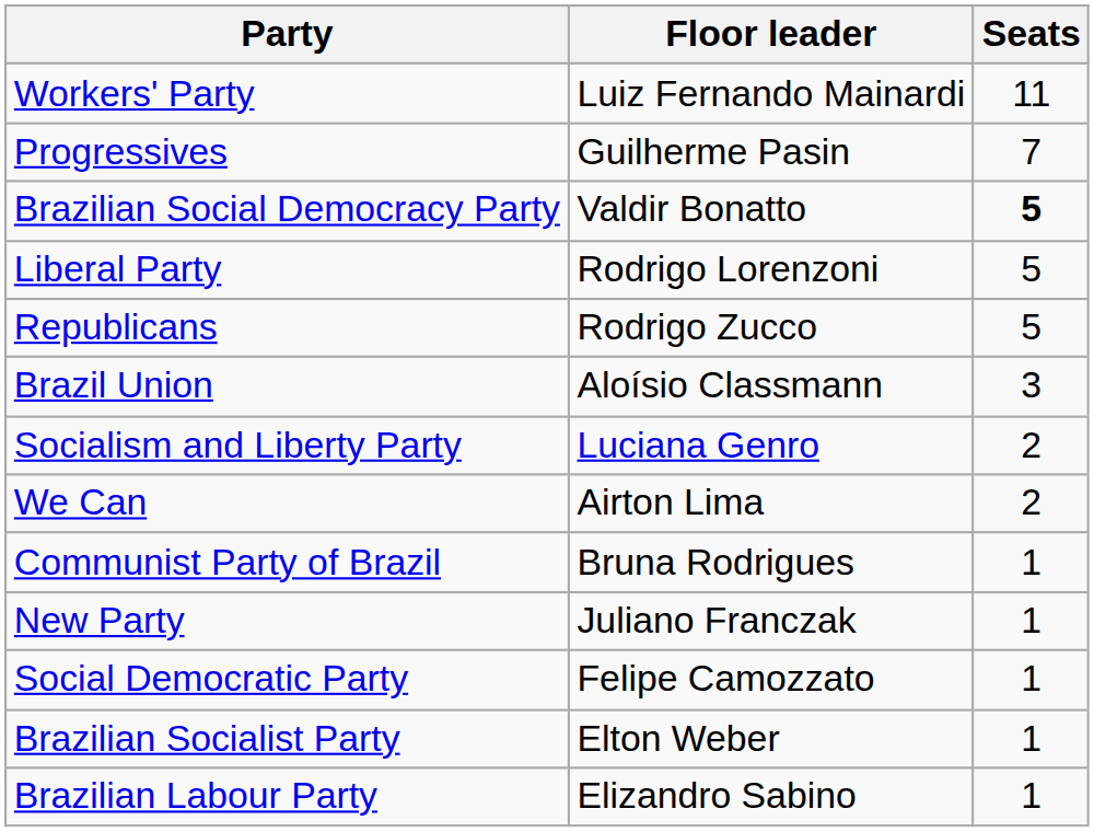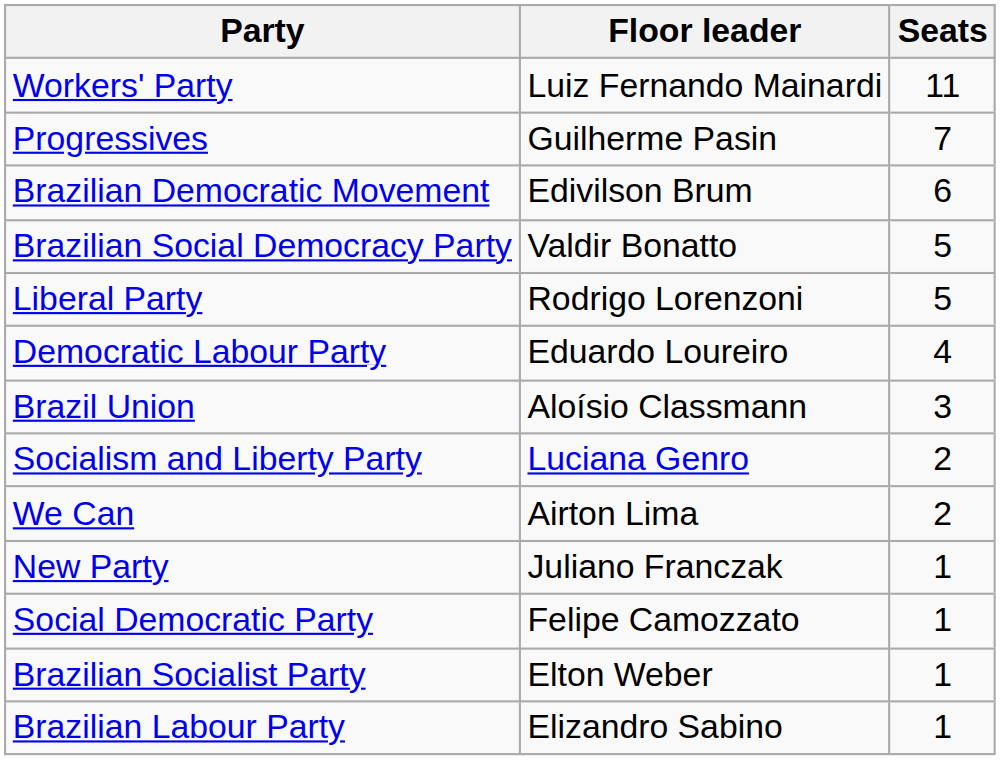+ row: Brazilian Democratic Movement | Edivilson Brum | 6
Brazilian Social Democracy Party | Seats: bold -> normal
- row: Republicans | Rodrigo Zucco | 5
+ row: Democratic Labour Party | Eduardo Loureiro | 4
- row: Communist Party of Brazil | Bruna Rodrigues | 1
